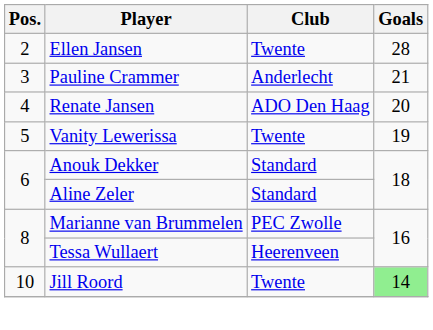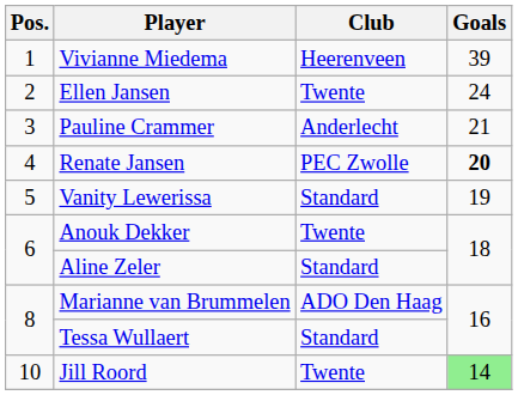+ row: 1 | Vivianne Miedema | Heerenveen | 39
Ellen Jansen | Goals: 28 -> 24
Renate Jansen | Club: ADO Den Haag -> PEC Zwolle
Renate Jansen | Goals: normal -> bold
Vanity Lewerissa | Club: Twente -> Standard
Anouk Dekker | Club: Standard -> Twente
Marianne van Brummelen | Club: PEC Zwolle -> ADO Den Haag
Tessa Wullaert | Club: Heerenveen -> Standard
